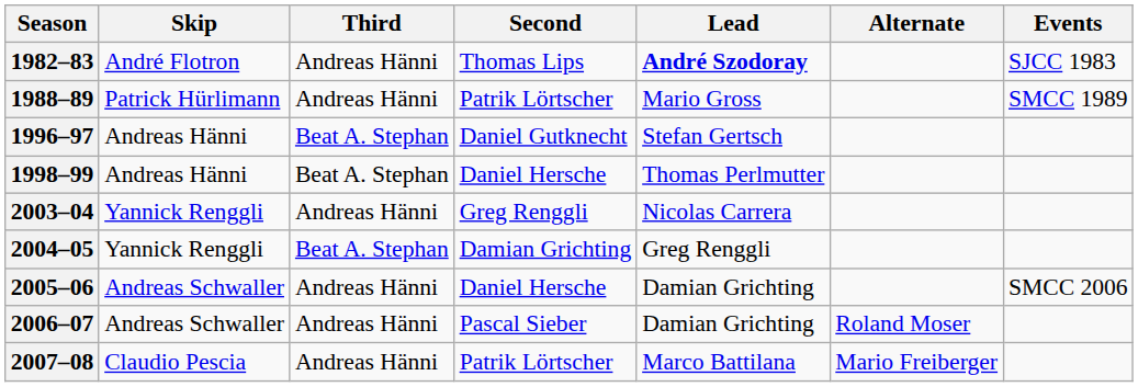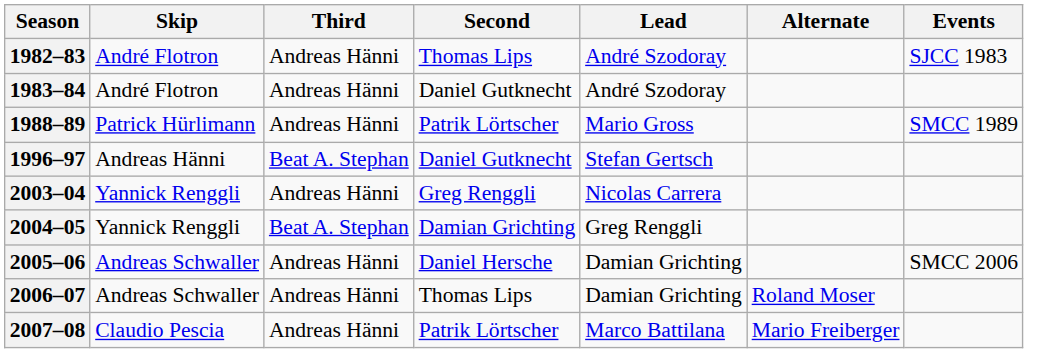1982–83 | Lead: bold -> normal
+ row: 1983–84 | André Flotron | Andreas Hänni | Daniel Gutknecht | André Szodoray
- row: 1998–99 | Andreas Hänni | Beat A. Stephan | Daniel Hersche | Thomas Perlmutter
2006–07 | Second: Pascal Sieber -> Thomas Lips
